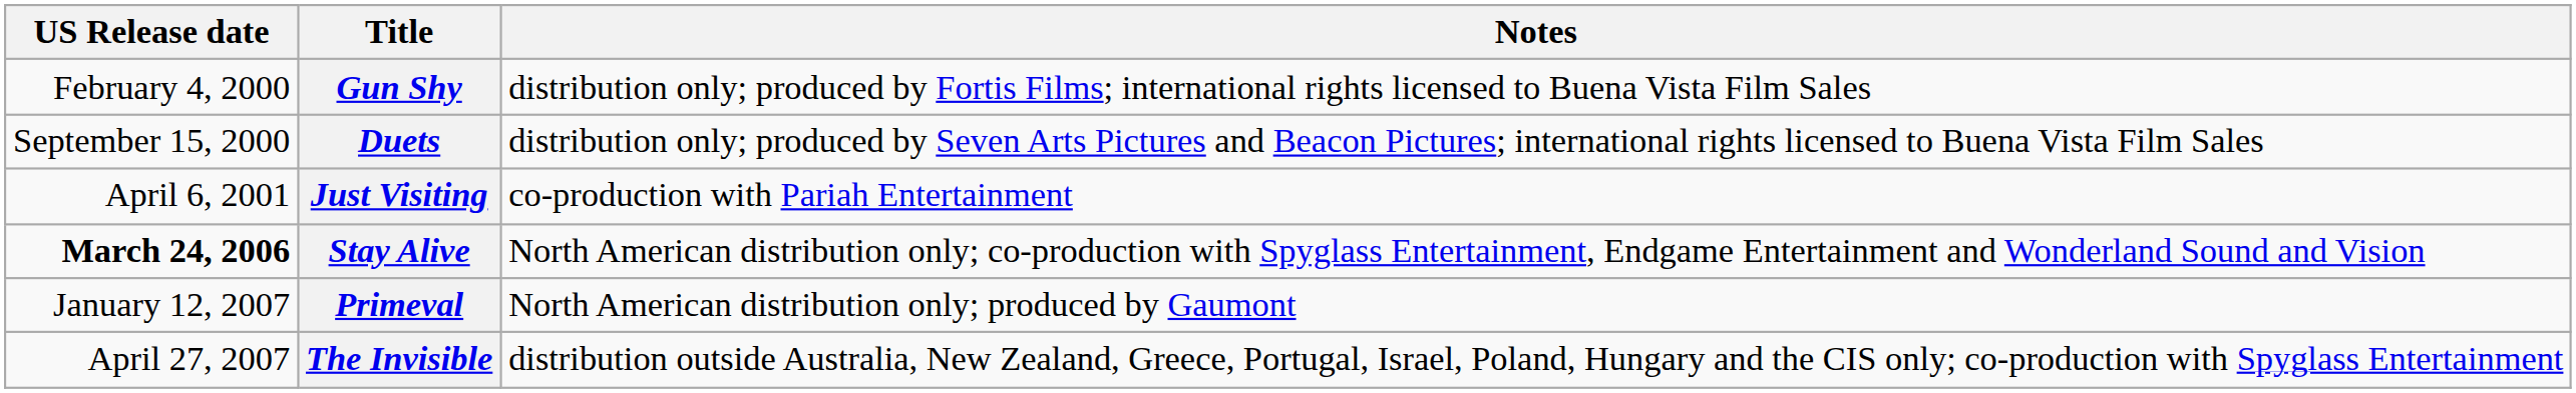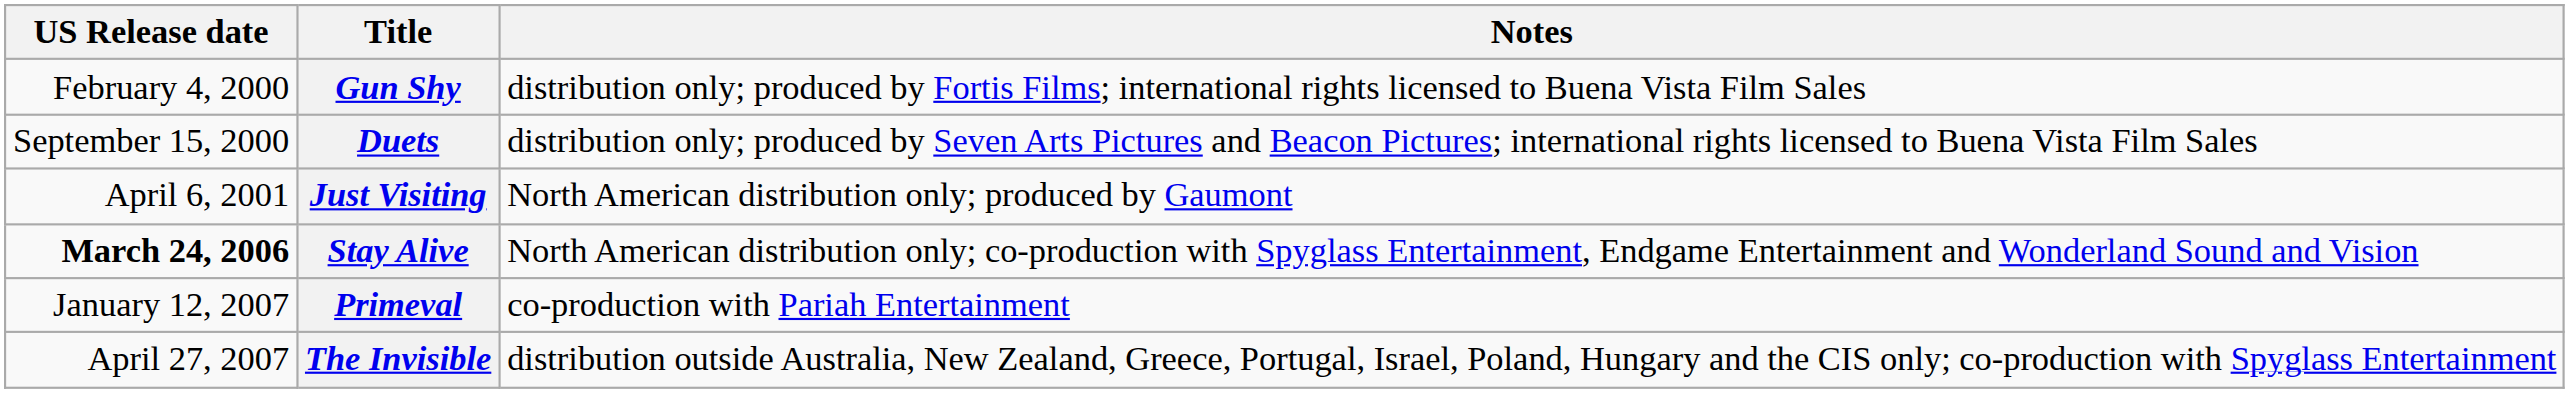Just Visiting | Notes: co-production with Pariah Entertainment -> North American distribution only; produced by Gaumont
Primeval | Notes: North American distribution only; produced by Gaumont -> co-production with Pariah Entertainment
